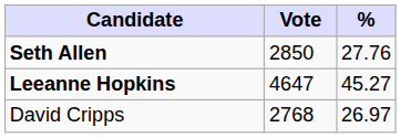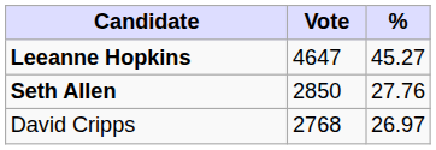rows swapped: Leeanne Hopkins <-> Seth Allen
